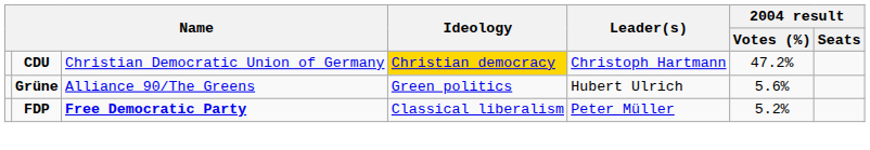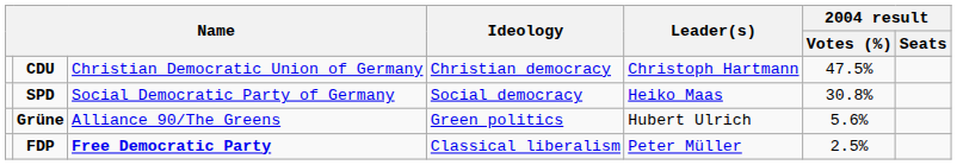CDU | Ideology: gold background -> no background
CDU | 2004 result / Votes (%): 47.2% -> 47.5%
+ row: SPD | Social Democratic Party of Germany | Social democracy | Heiko Maas | 30.8%
FDP | 2004 result / Votes (%): 5.2% -> 2.5%
